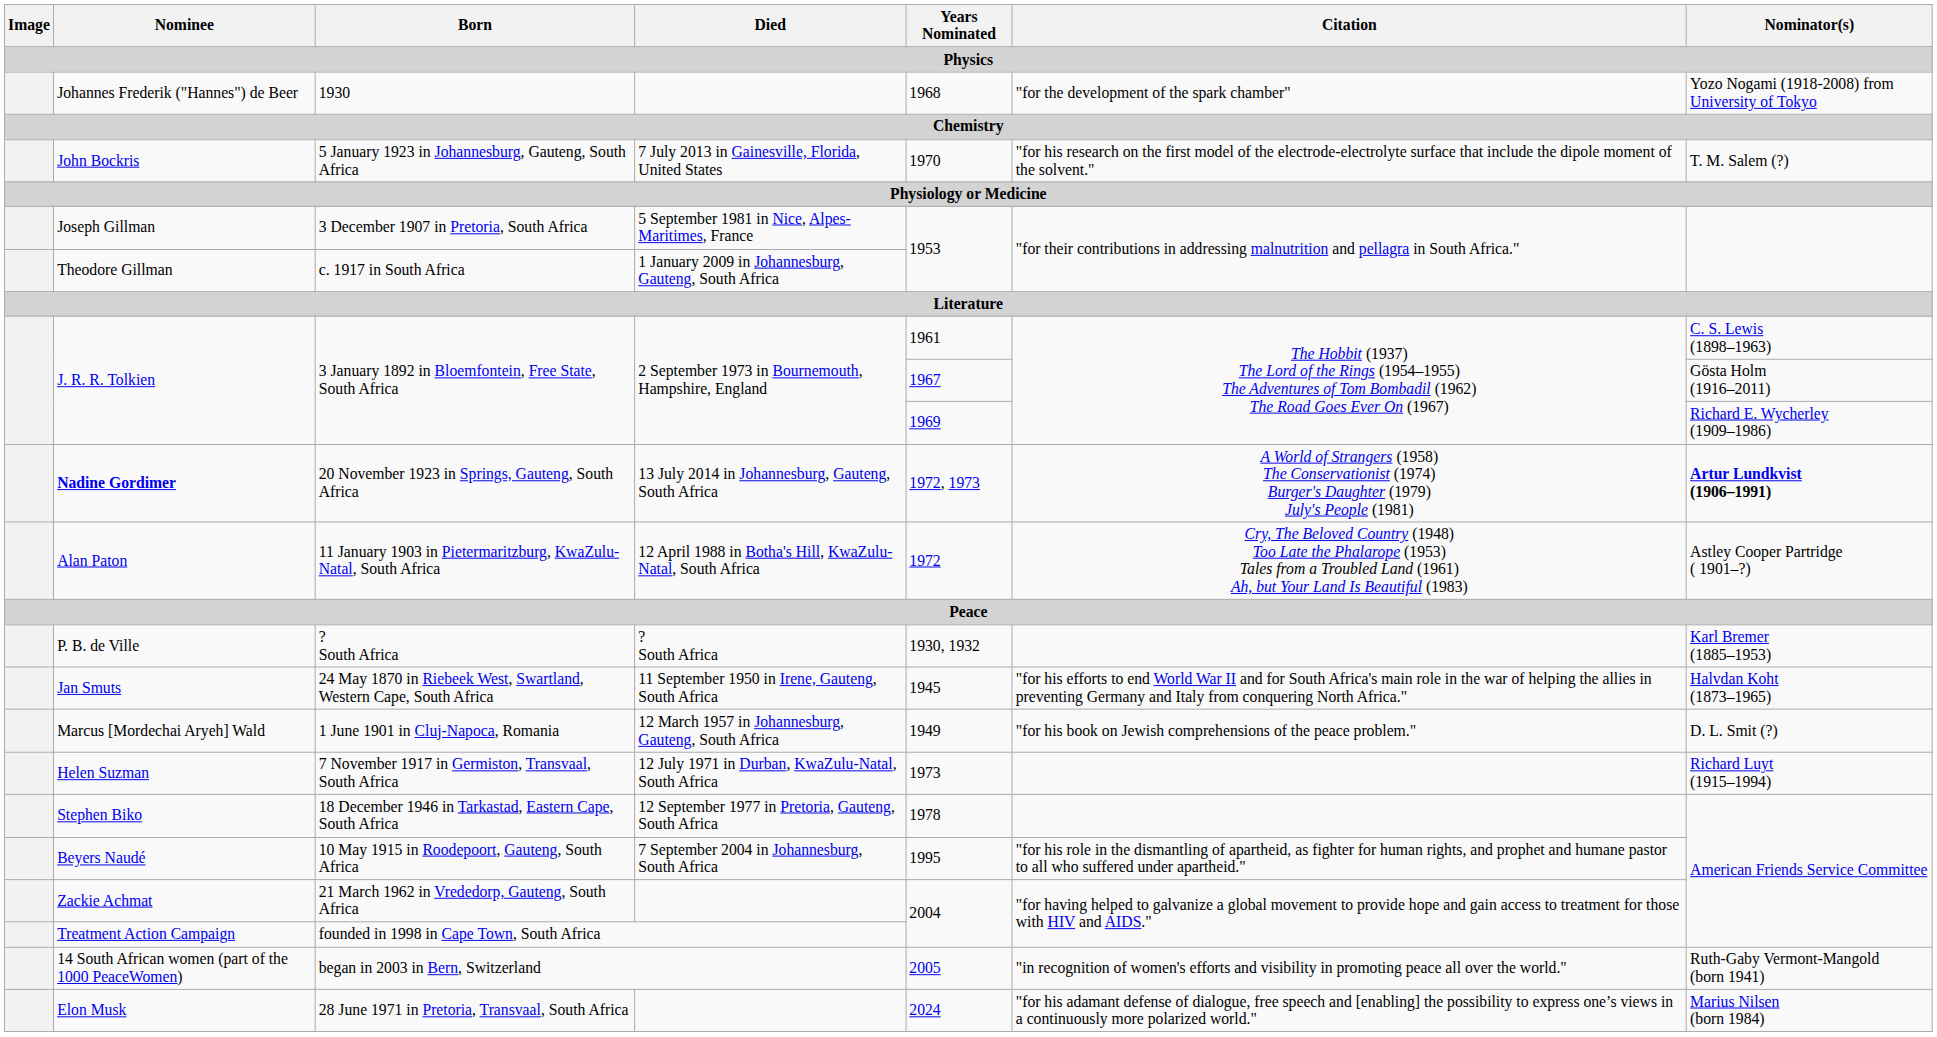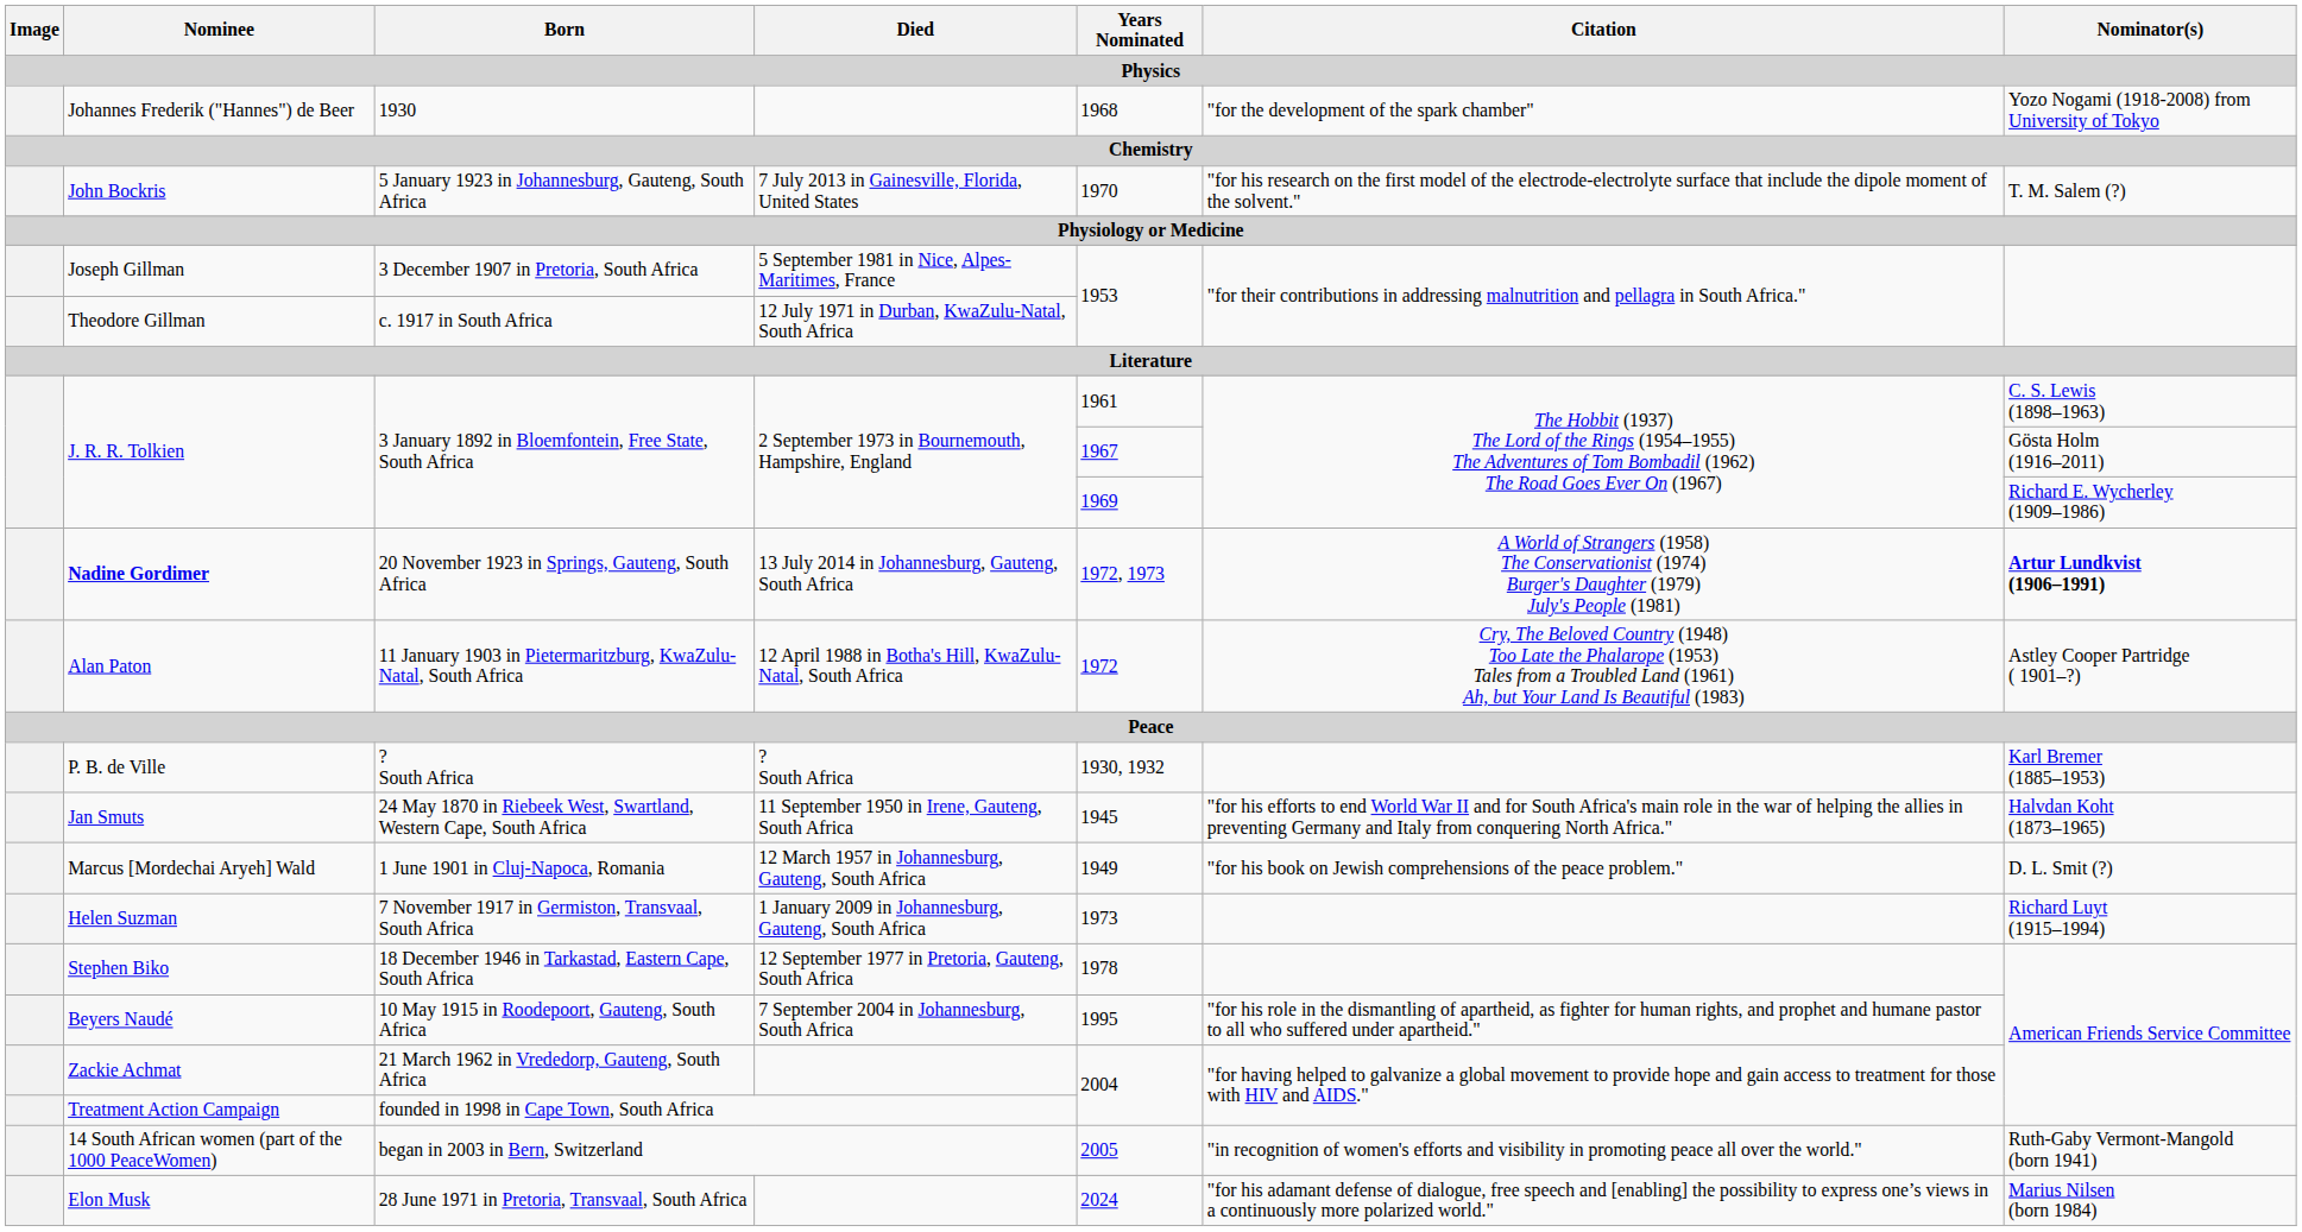Theodore Gillman | Died: 1 January 2009 in Johannesburg, Gauteng, South Africa -> 12 July 1971 in Durban, KwaZulu-Natal, South Africa
Helen Suzman | Died: 12 July 1971 in Durban, KwaZulu-Natal, South Africa -> 1 January 2009 in Johannesburg, Gauteng, South Africa
